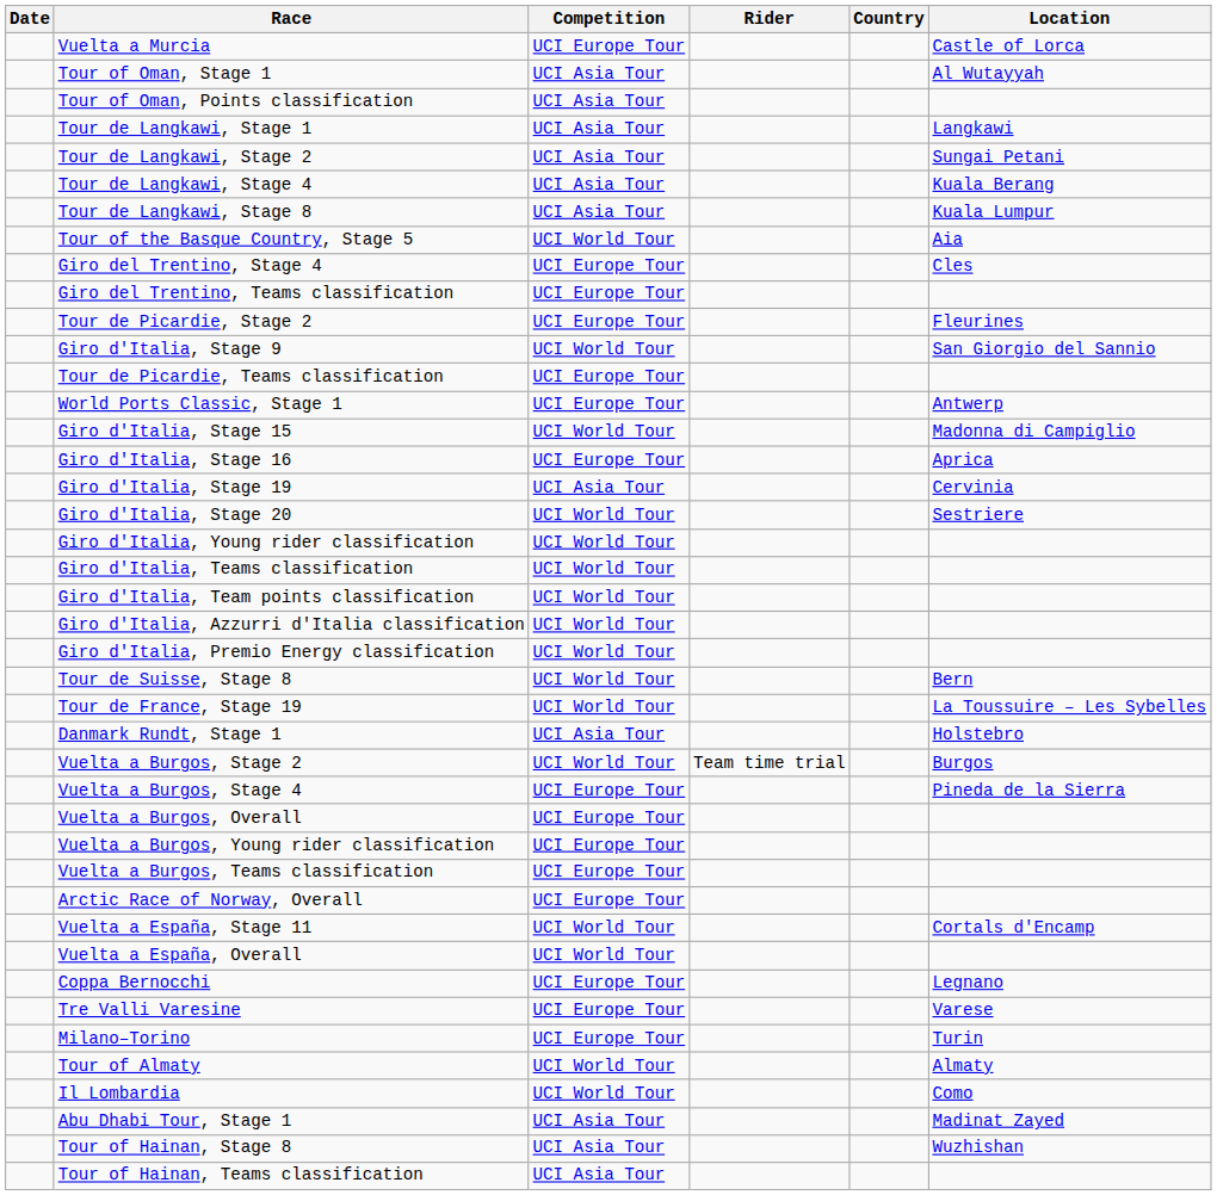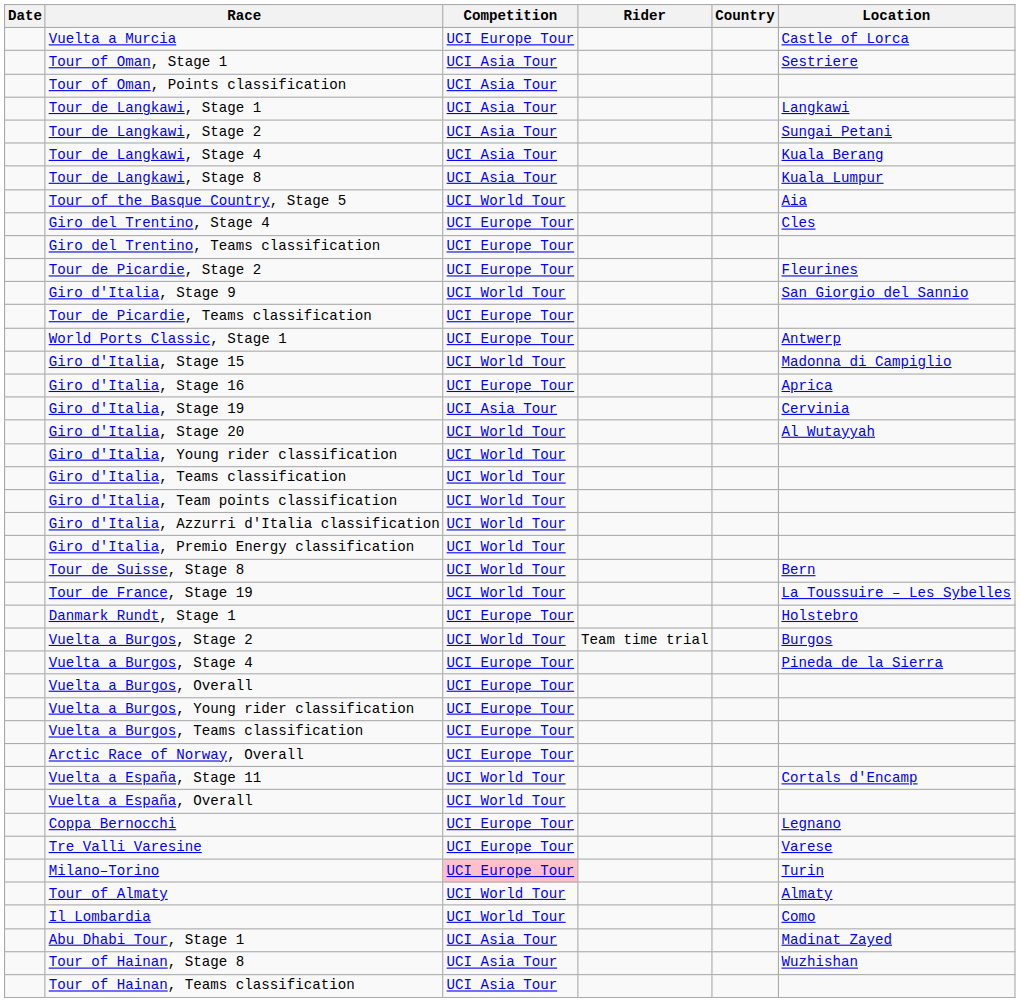Tour of Oman, Stage 1 | Location: Al Wutayyah -> Sestriere
Giro d'Italia, Stage 20 | Location: Sestriere -> Al Wutayyah
Danmark Rundt, Stage 1 | Competition: UCI Asia Tour -> UCI Europe Tour
Milano–Torino | Competition: no background -> pink background
